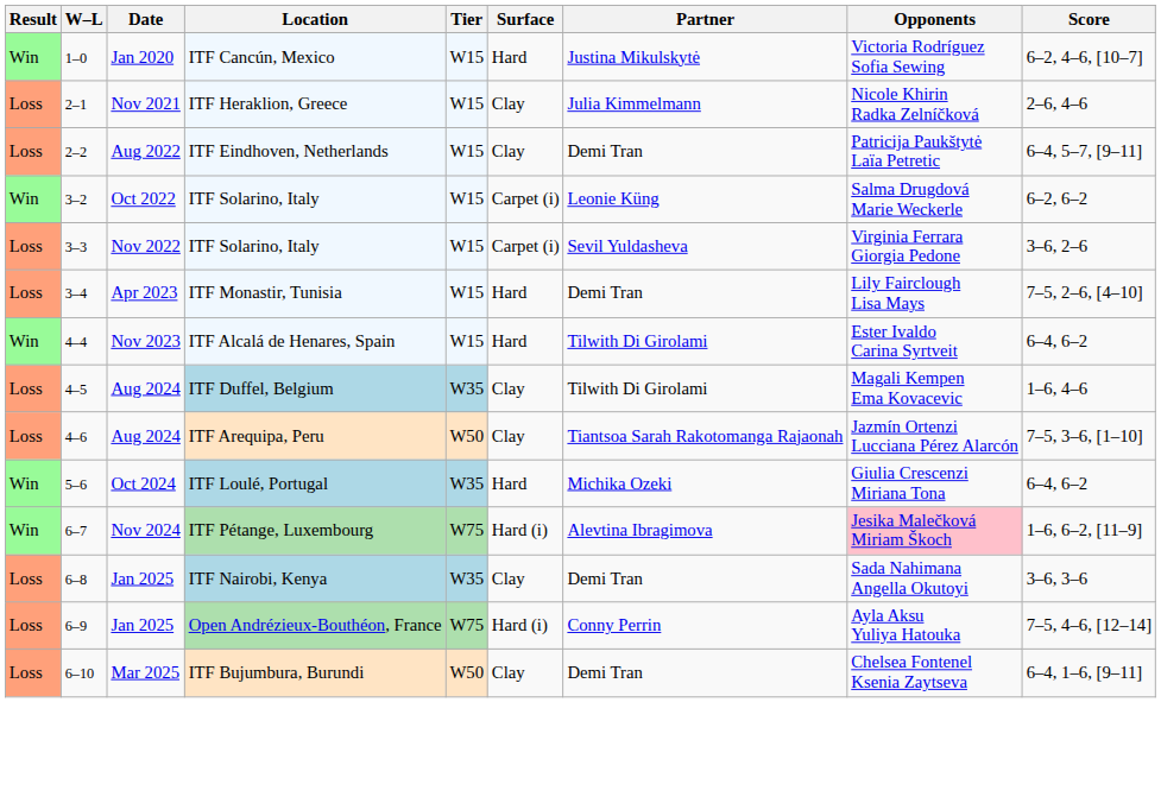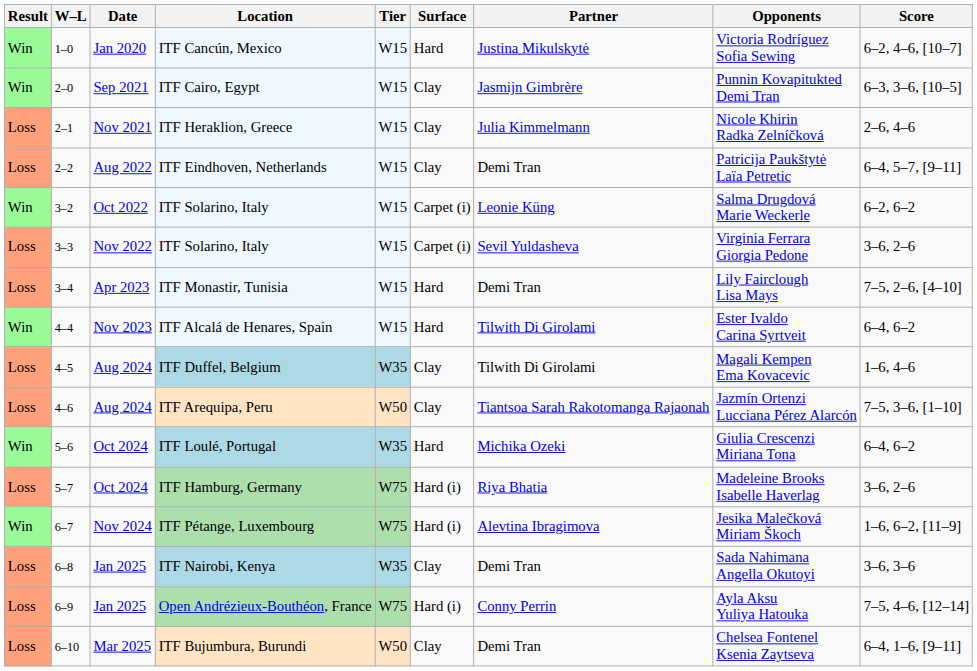+ row: Win | 2–0 | Sep 2021 | ITF Cairo, Egypt | W15 | Clay | Jasmijn Gimbrère | Punnin Kovapitukted Demi Tran | 6–3, 3–6, [10–5]
+ row: Loss | 5–7 | Oct 2024 | ITF Hamburg, Germany | W75 | Hard (i) | Riya Bhatia | Madeleine Brooks Isabelle Haverlag | 3–6, 2–6
ITF Pétange, Luxembourg | Opponents: pink background -> no background
